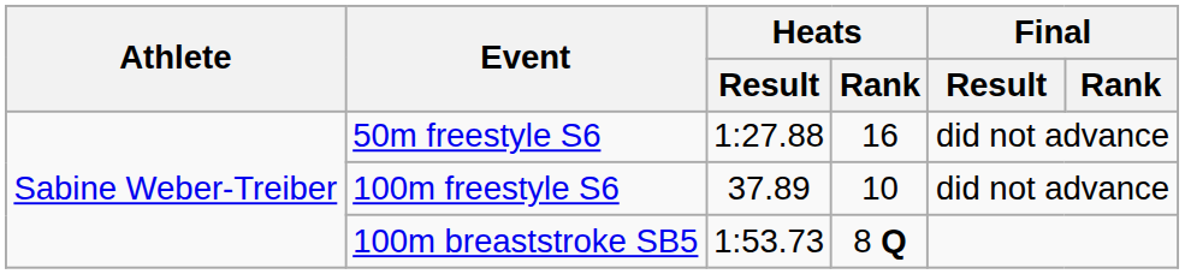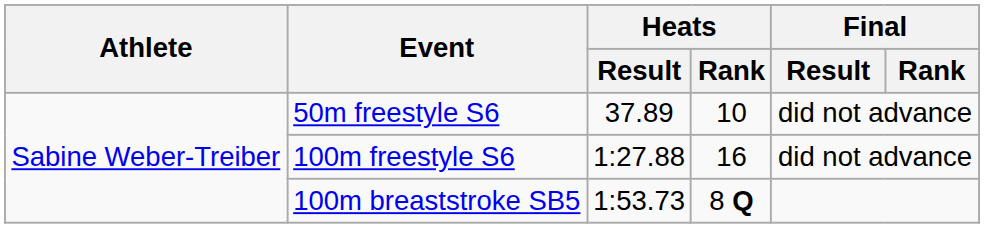50m freestyle S6 | Heats / Result: 1:27.88 -> 37.89
50m freestyle S6 | Heats / Rank: 16 -> 10
100m freestyle S6 | Heats / Result: 37.89 -> 1:27.88
100m freestyle S6 | Heats / Rank: 10 -> 16
